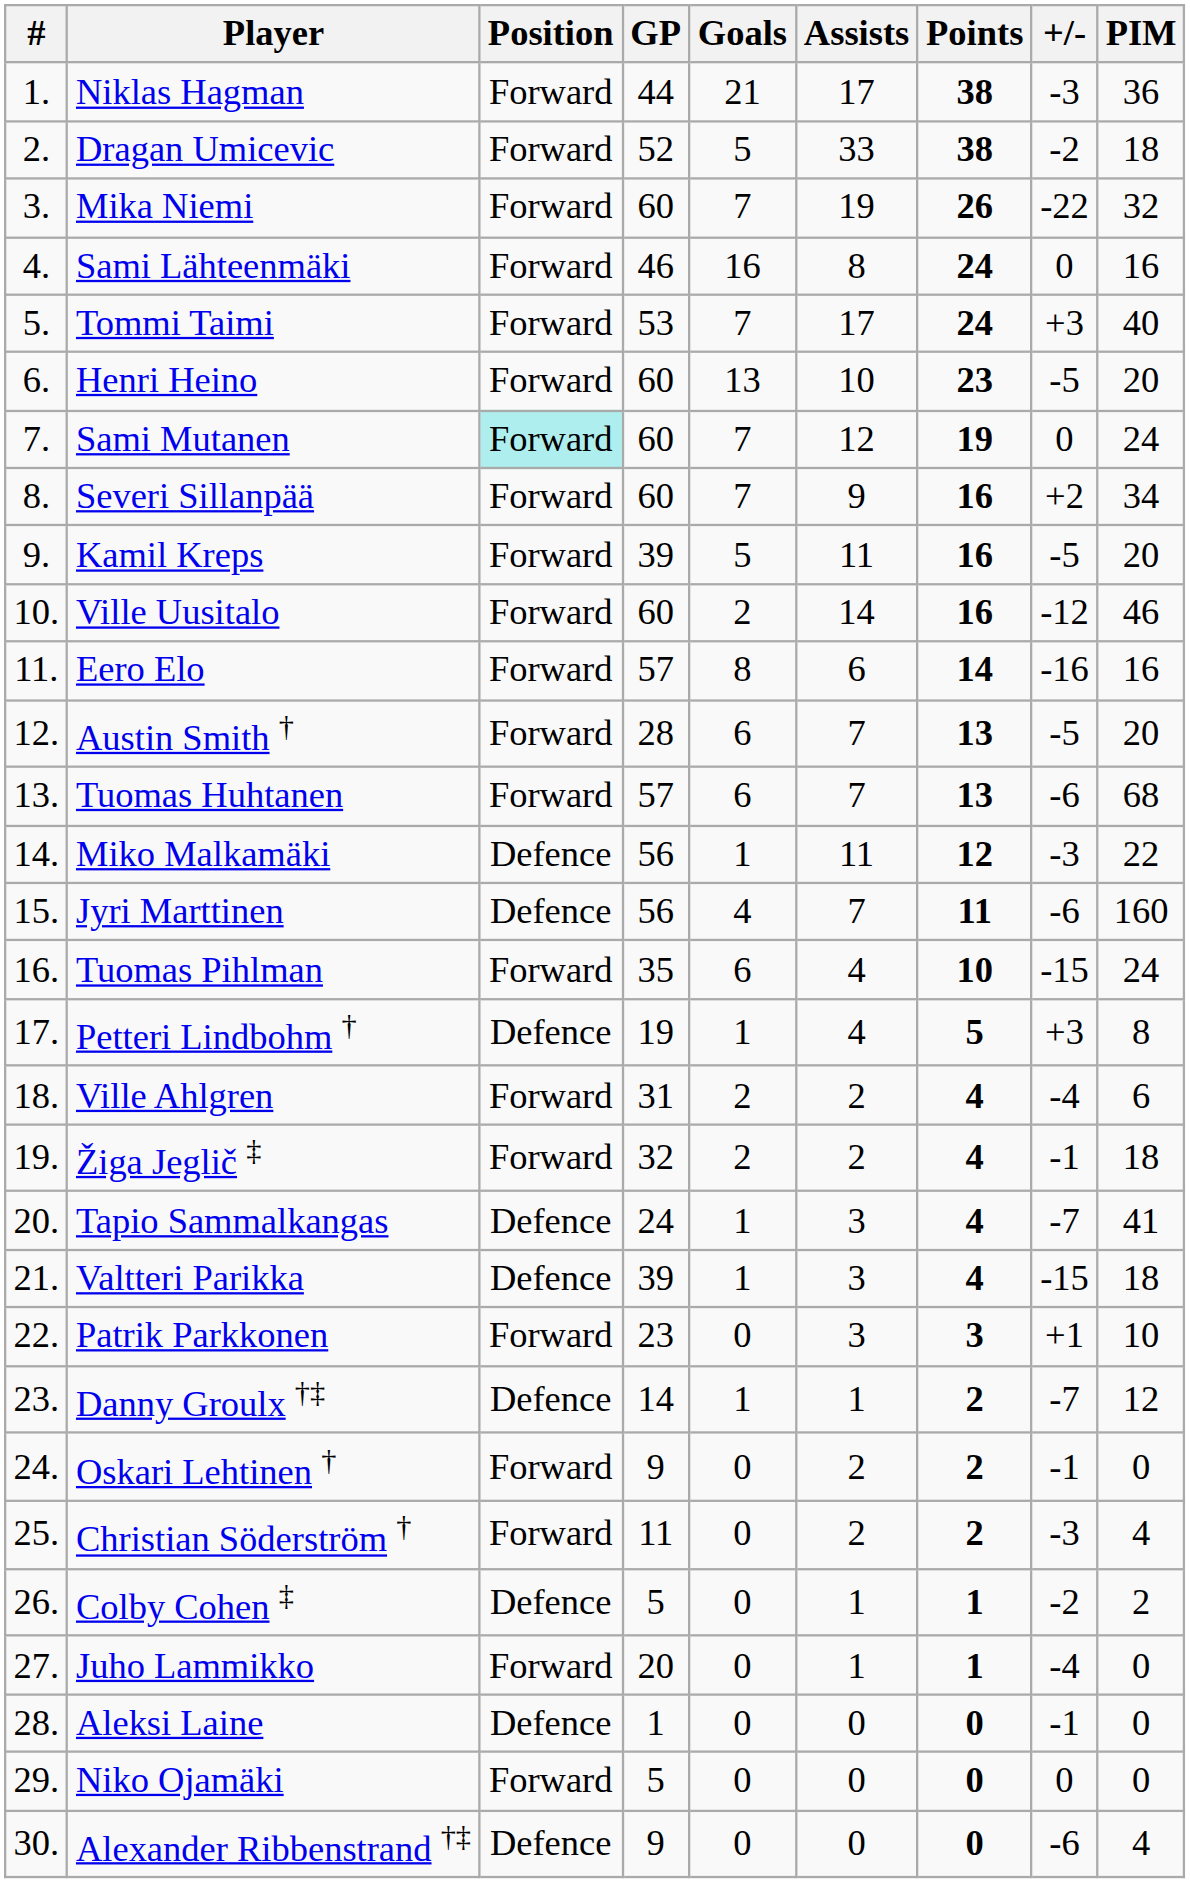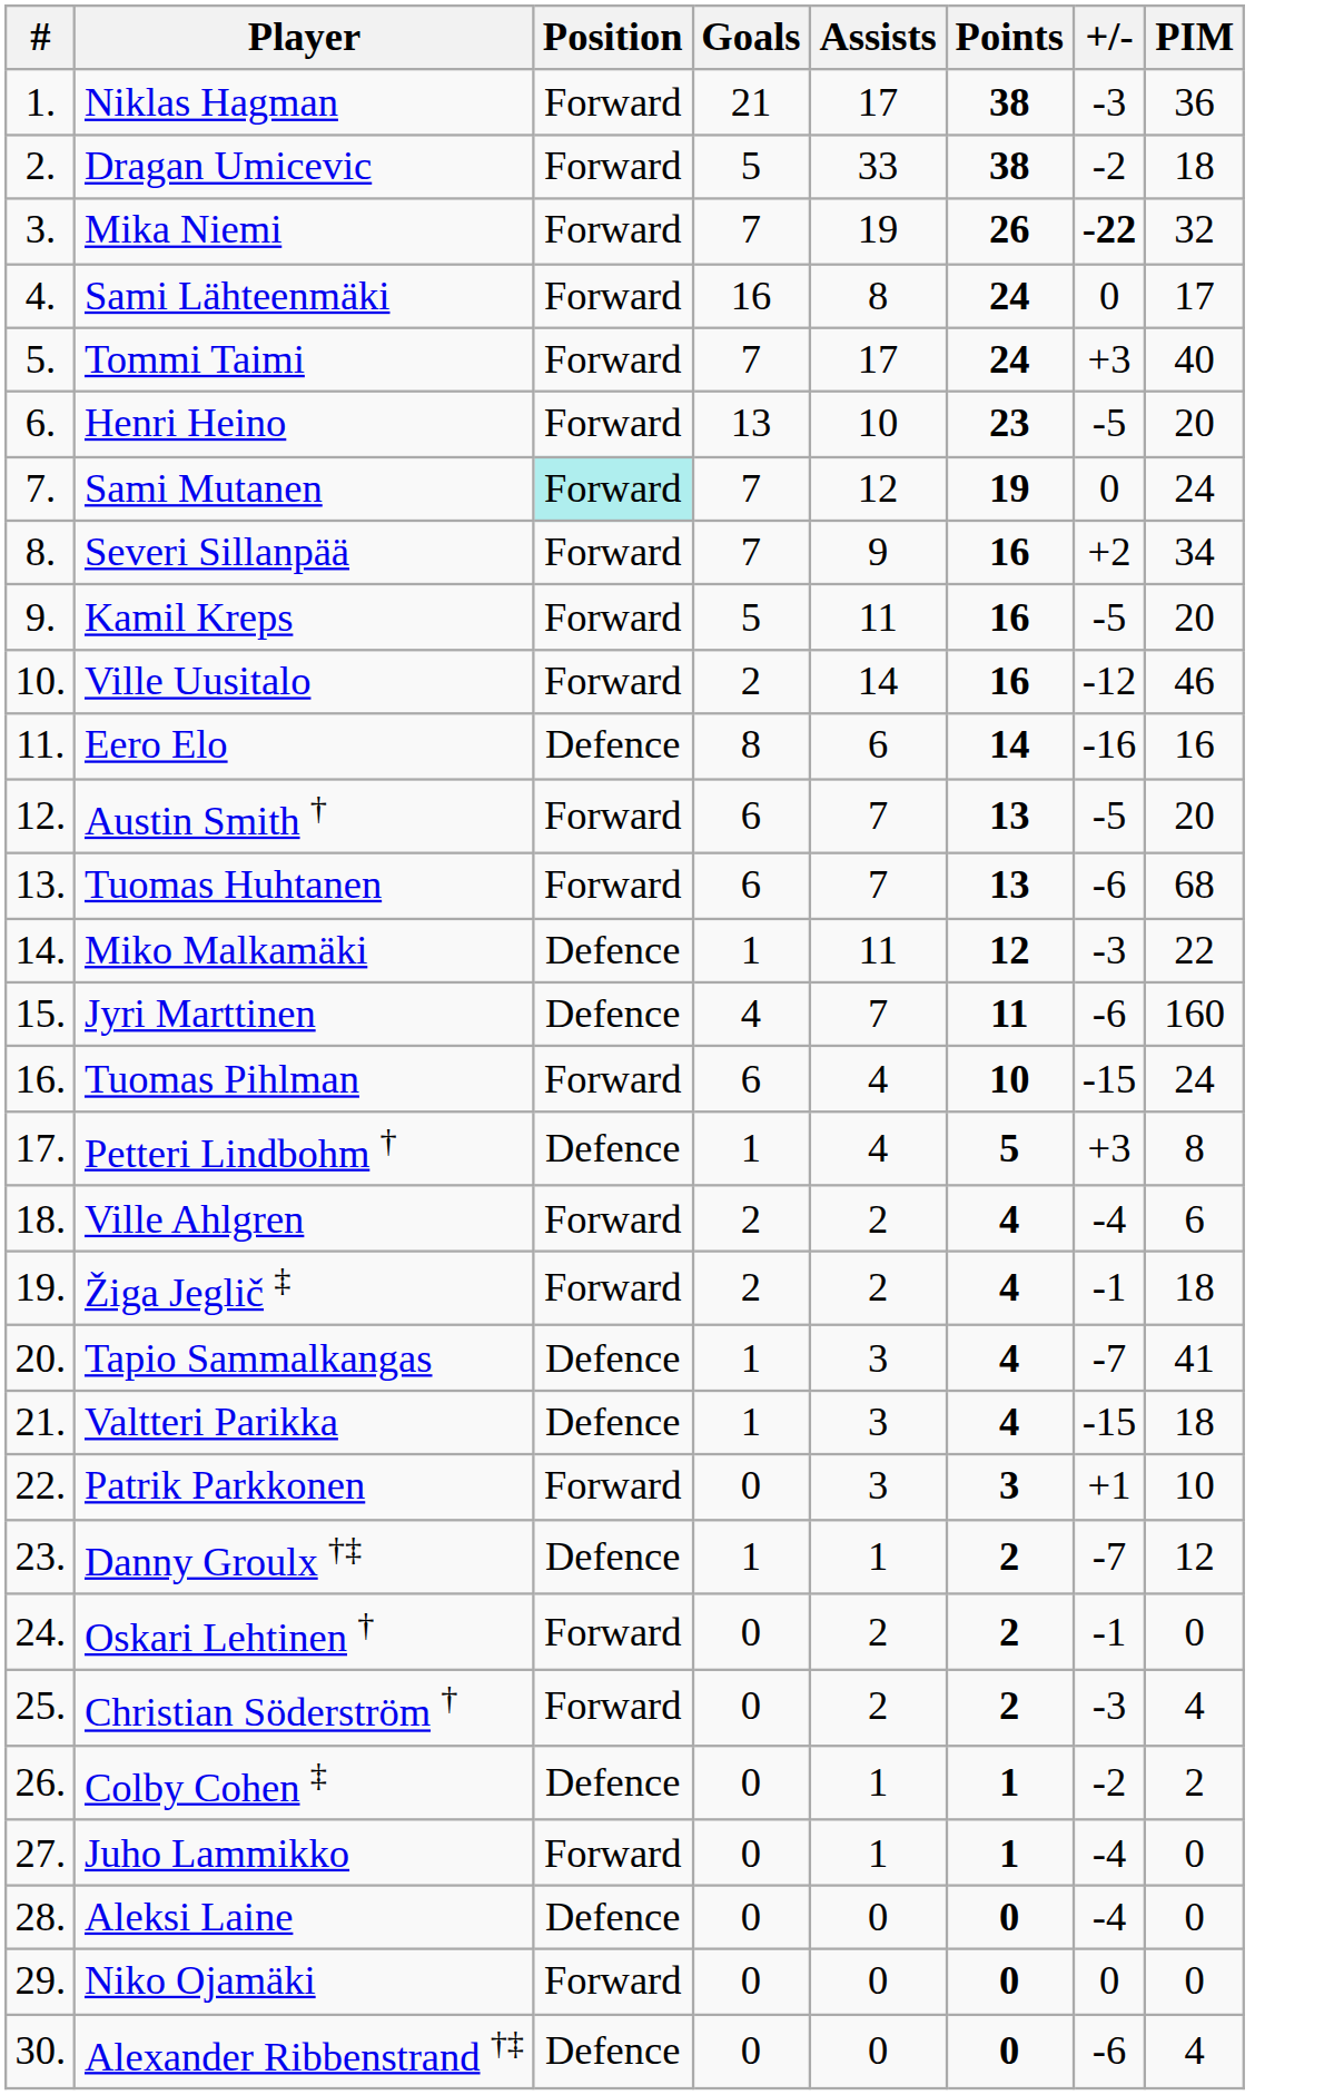- column: GP | 44 | 52 | 60 | 46 | 53 | 60 | 60 | 60 | 39 | 60 | 57 | 28 | 57 | 56 | 56 | 35 | 19 | 31 | 32 | 24 | 39 | 23 | 14 | 9 | 11 | 5 | 20 | 1 | 5 | 9
Mika Niemi | +/-: normal -> bold
Sami Lähteenmäki | PIM: 16 -> 17
Eero Elo | Position: Forward -> Defence
Aleksi Laine | +/-: -1 -> -4
